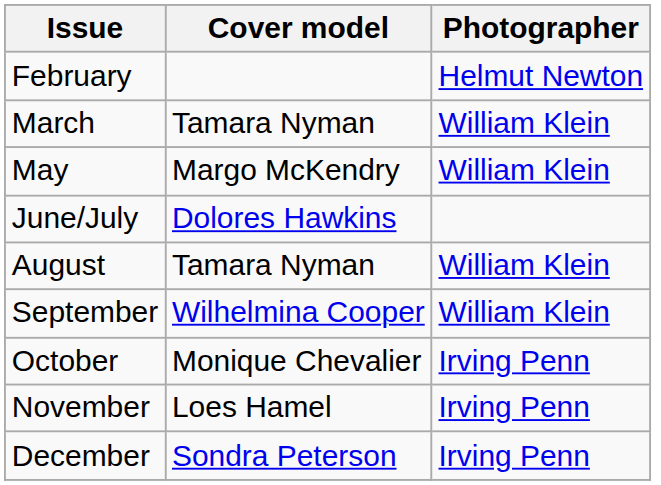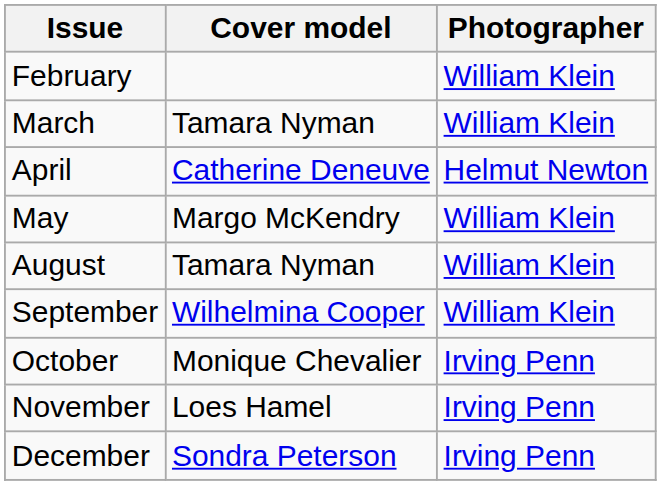February | Photographer: Helmut Newton -> William Klein
+ row: April | Catherine Deneuve | Helmut Newton
- row: June/July | Dolores Hawkins
